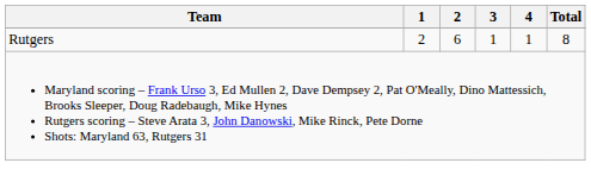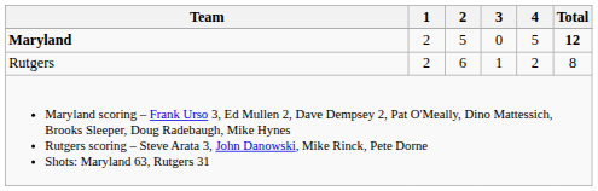+ row: Maryland | 2 | 5 | 0 | 5 | 12
Rutgers | 4: 1 -> 2
